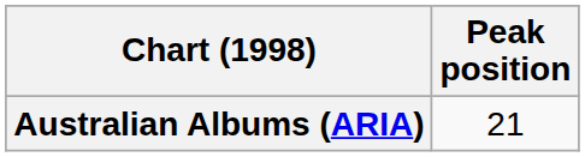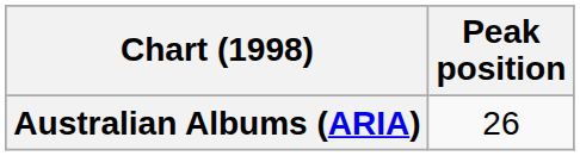Australian Albums (ARIA) | Peak position: 21 -> 26
